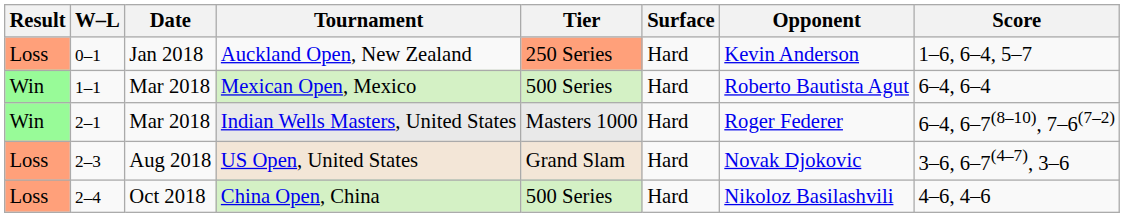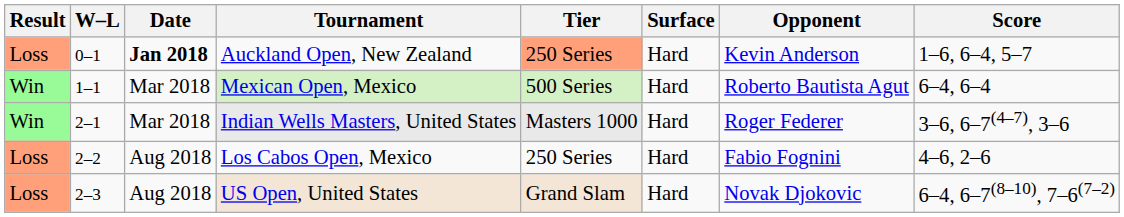Auckland Open, New Zealand | Date: normal -> bold
Indian Wells Masters, United States | Score: 6–4, 6–7(8–10), 7–6(7–2) -> 3–6, 6–7(4–7), 3–6
+ row: Loss | 2–2 | Aug 2018 | Los Cabos Open, Mexico | 250 Series | Hard | Fabio Fognini | 4–6, 2–6
US Open, United States | Score: 3–6, 6–7(4–7), 3–6 -> 6–4, 6–7(8–10), 7–6(7–2)
- row: Loss | 2–4 | Oct 2018 | China Open, China | 500 Series | Hard | Nikoloz Basilashvili | 4–6, 4–6
